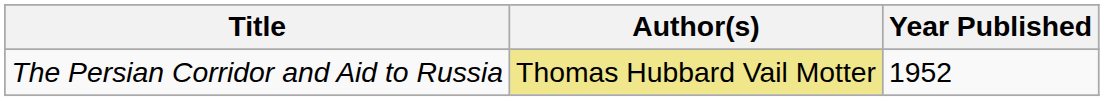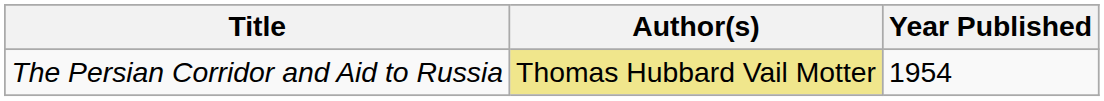The Persian Corridor and Aid to Russia | Year Published: 1952 -> 1954
